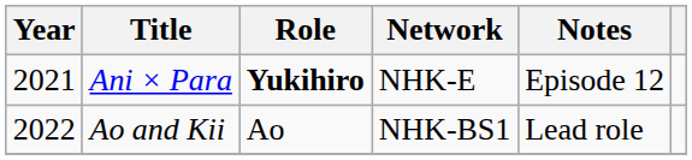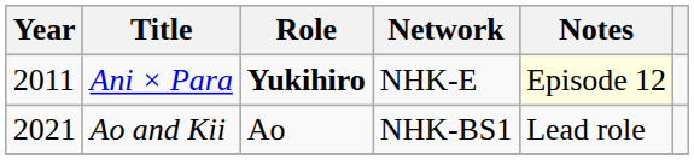Ani × Para | Year: 2021 -> 2011
Ani × Para | Notes: no background -> lightyellow background
Ao and Kii | Year: 2022 -> 2021
